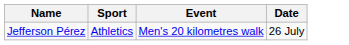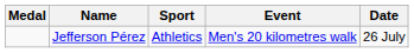+ column: Medal
